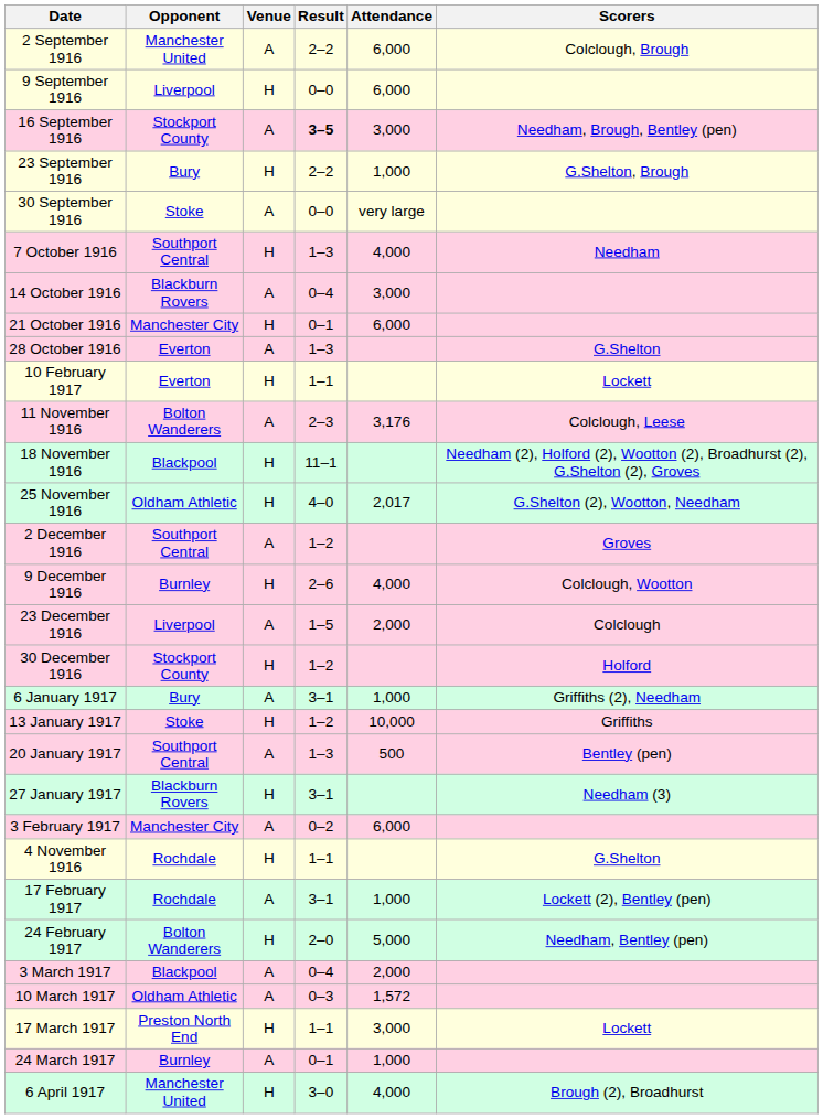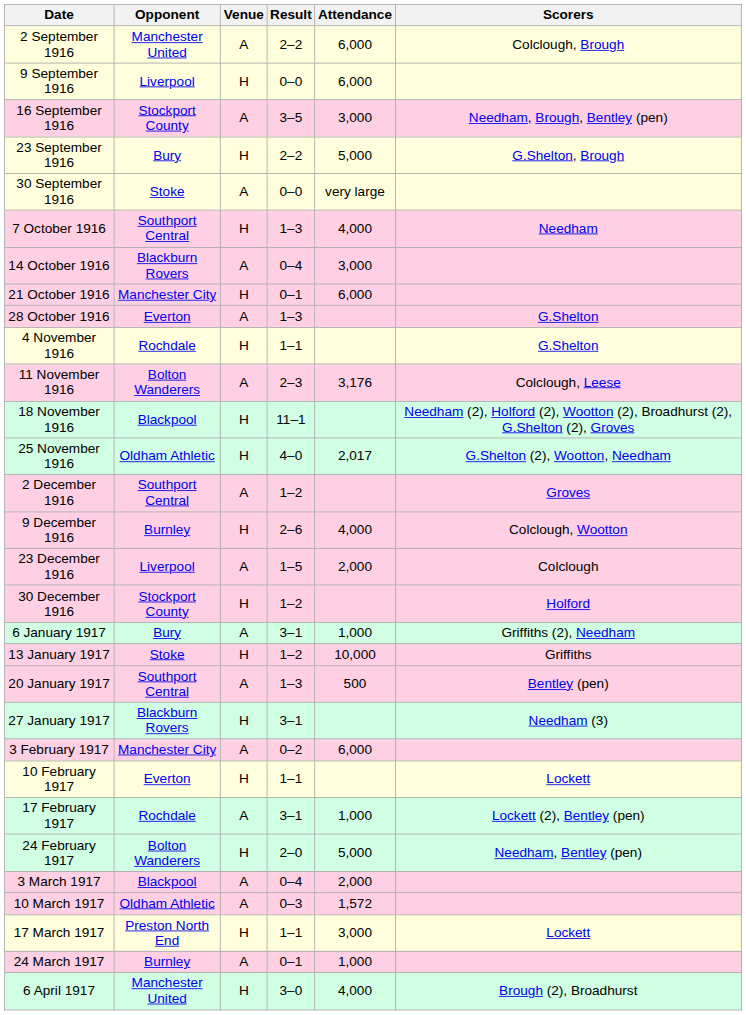16 September 1916 | Result: bold -> normal
23 September 1916 | Attendance: 1,000 -> 5,000
rows swapped: 4 November 1916 <-> 10 February 1917
